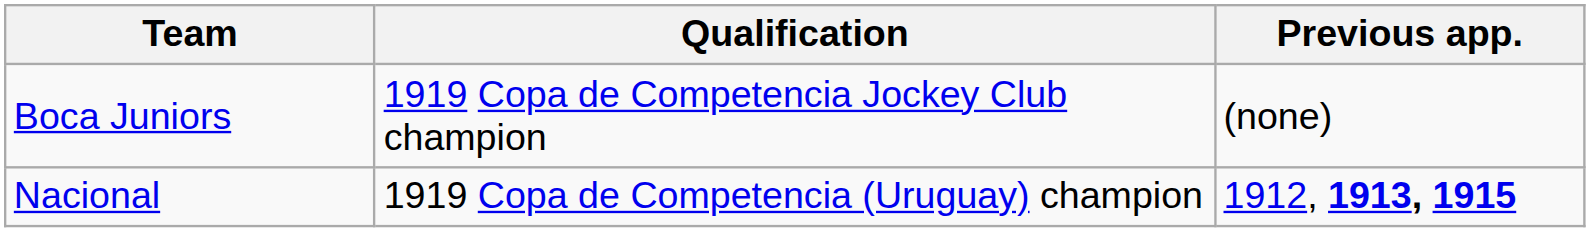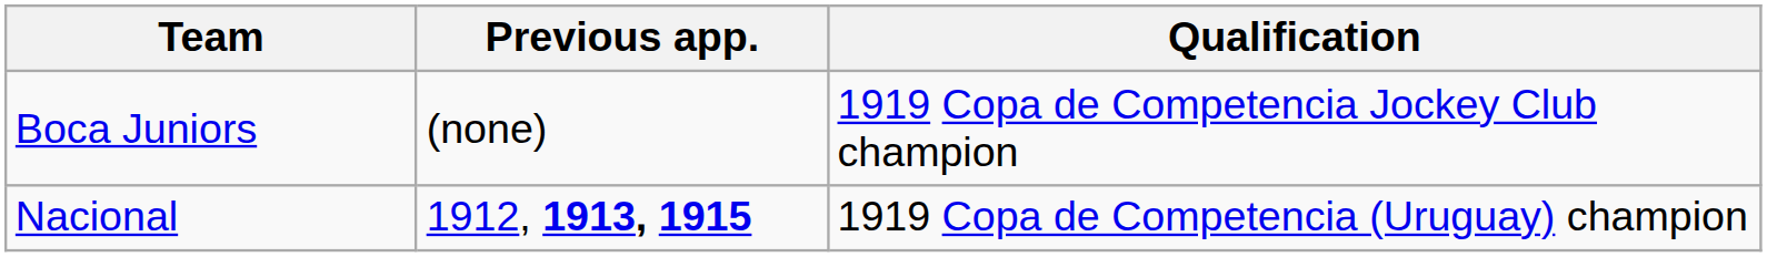columns swapped: Qualification <-> Previous app.
